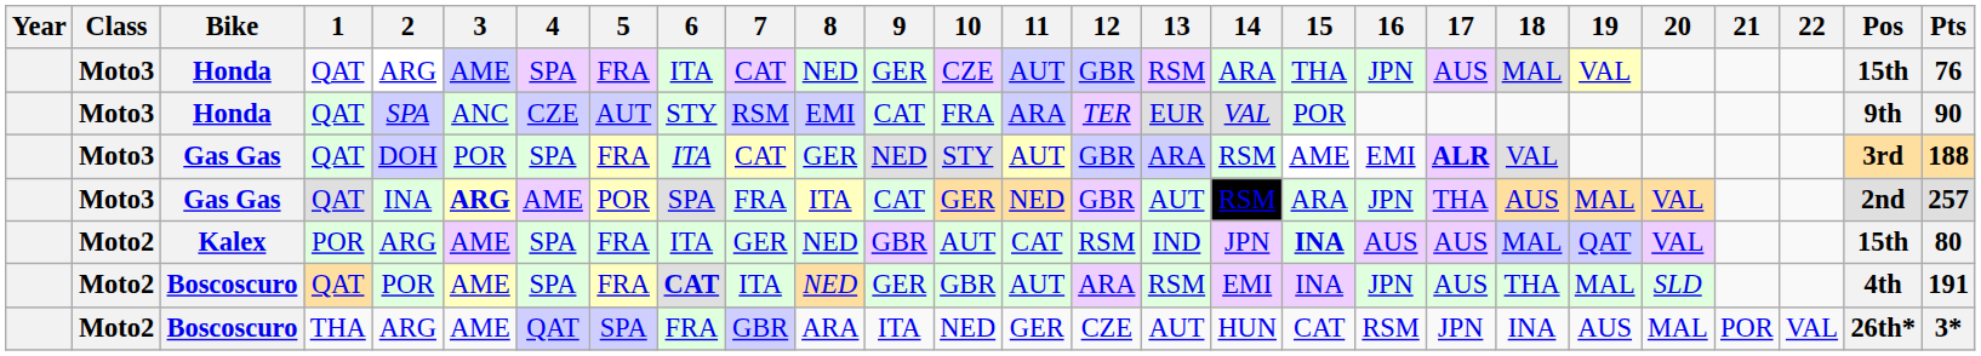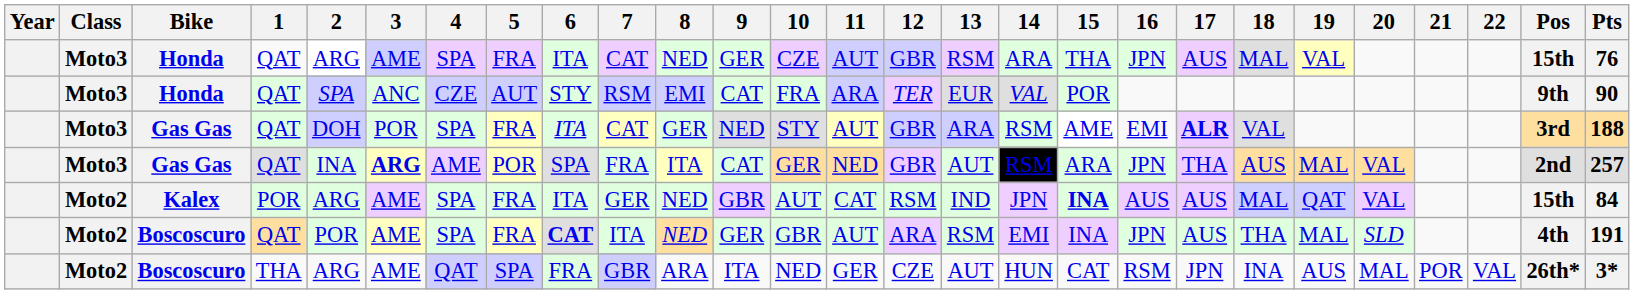Kalex | Pts: 80 -> 84
